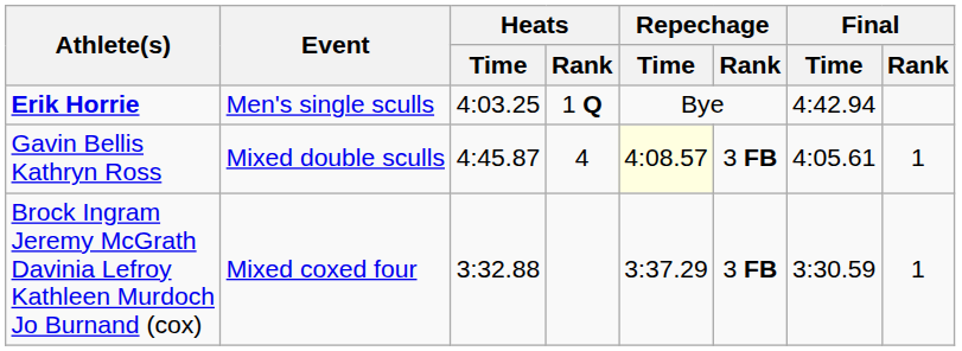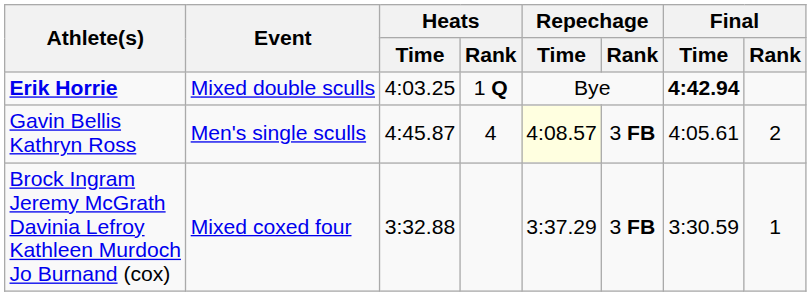Erik Horrie | Event: Men's single sculls -> Mixed double sculls
Erik Horrie | Final / Time: normal -> bold
Gavin Bellis Kathryn Ross | Event: Mixed double sculls -> Men's single sculls
Gavin Bellis Kathryn Ross | Final / Rank: 1 -> 2
